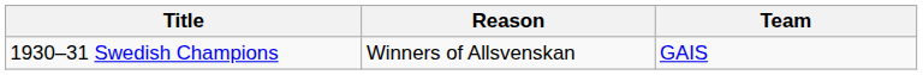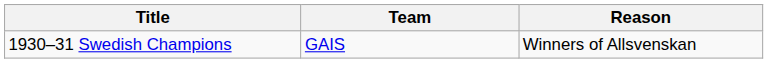columns swapped: Team <-> Reason
